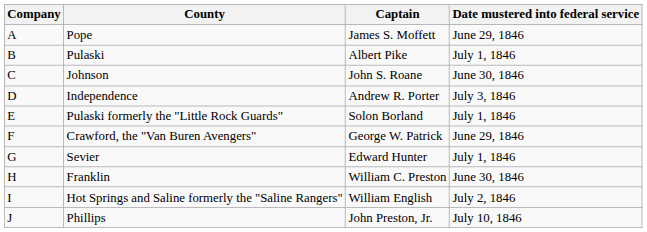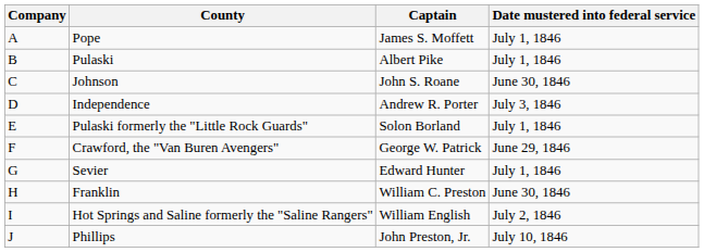Pope | Date mustered into federal service: June 29, 1846 -> July 1, 1846
